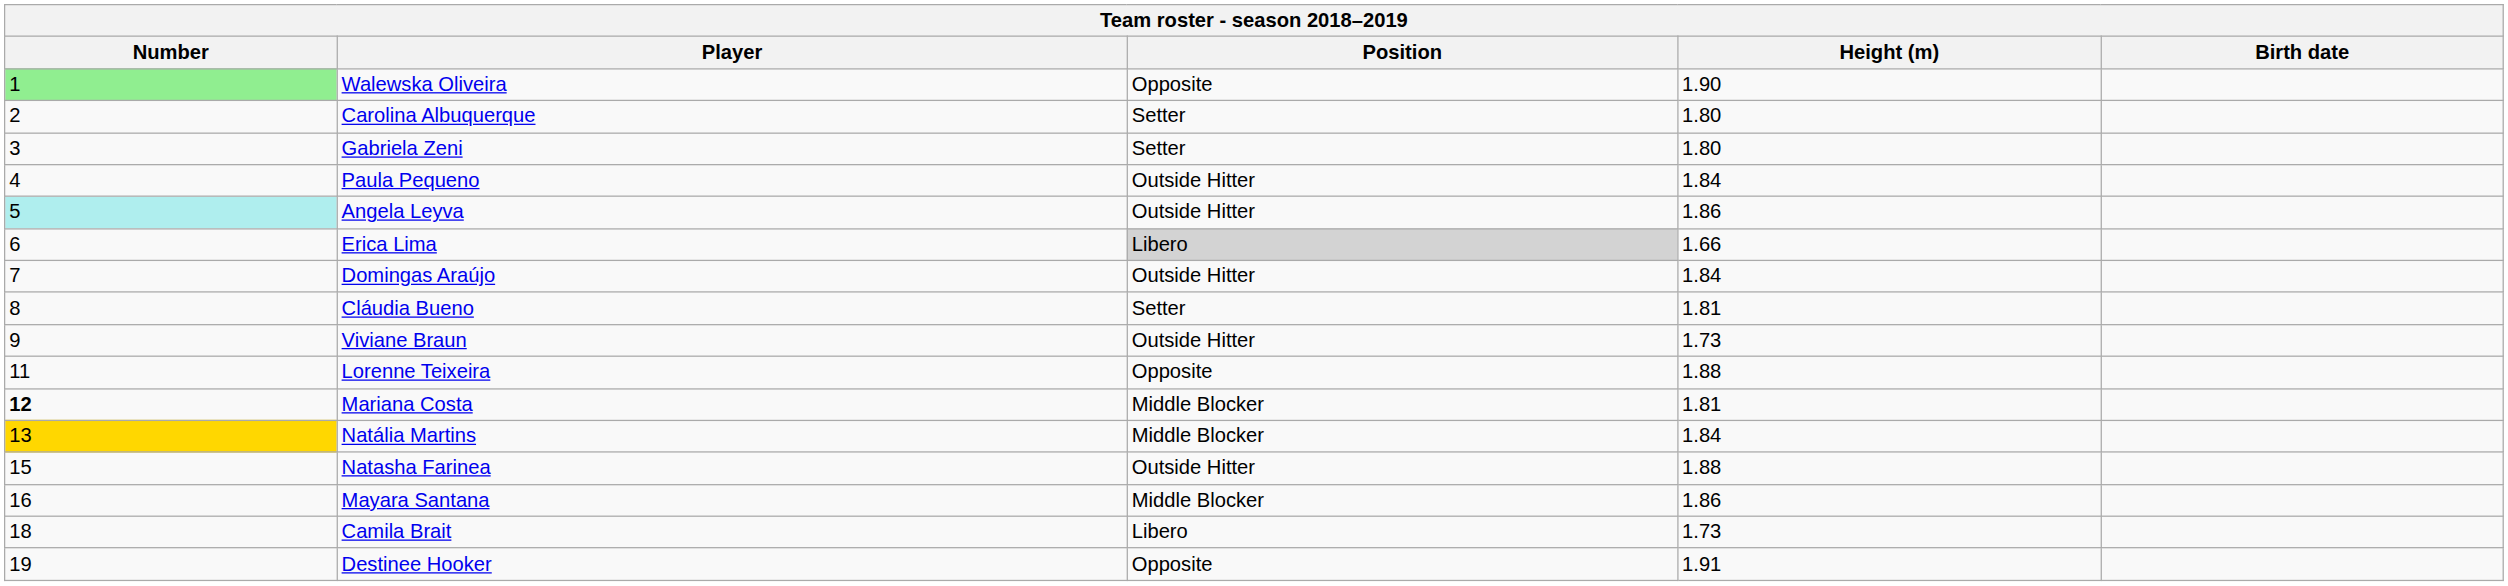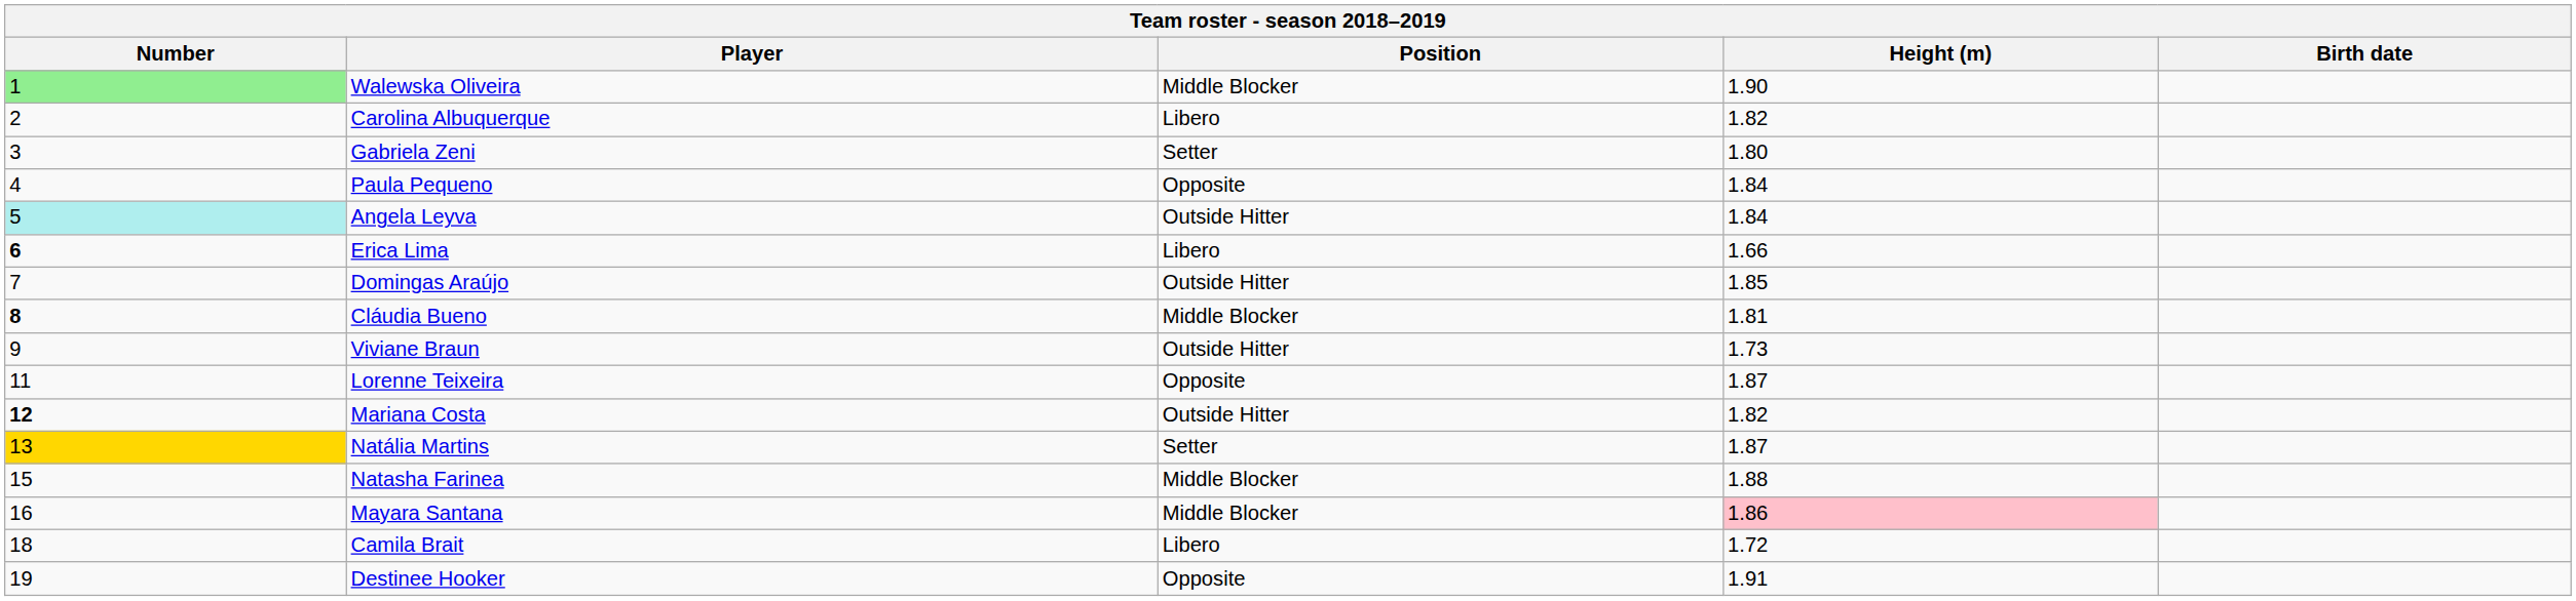Walewska Oliveira | Position: Opposite -> Middle Blocker
Carolina Albuquerque | Position: Setter -> Libero
Carolina Albuquerque | Height (m): 1.80 -> 1.82
Paula Pequeno | Position: Outside Hitter -> Opposite
Angela Leyva | Height (m): 1.86 -> 1.84
Erica Lima | Number: normal -> bold
Erica Lima | Position: lightgrey background -> no background
Domingas Araújo | Height (m): 1.84 -> 1.85
Cláudia Bueno | Number: normal -> bold
Cláudia Bueno | Position: Setter -> Middle Blocker
Lorenne Teixeira | Height (m): 1.88 -> 1.87
Mariana Costa | Position: Middle Blocker -> Outside Hitter
Mariana Costa | Height (m): 1.81 -> 1.82
Natália Martins | Position: Middle Blocker -> Setter
Natália Martins | Height (m): 1.84 -> 1.87
Natasha Farinea | Position: Outside Hitter -> Middle Blocker
Mayara Santana | Height (m): no background -> pink background
Camila Brait | Height (m): 1.73 -> 1.72
